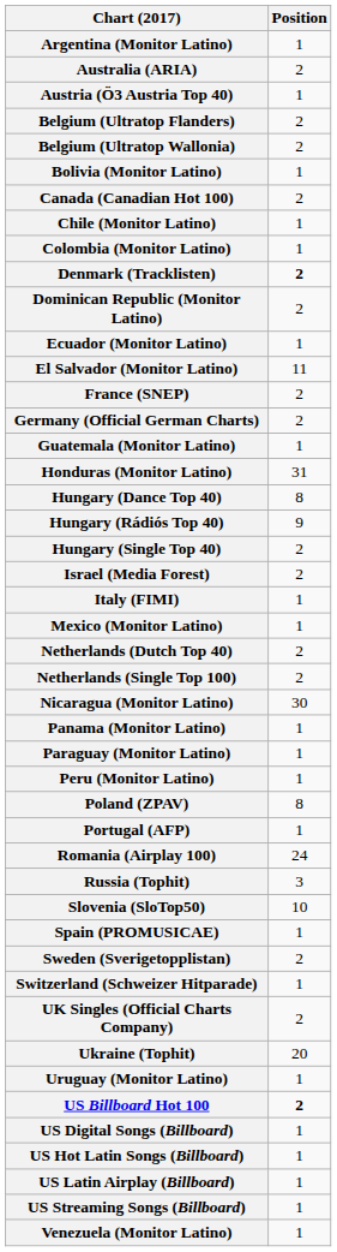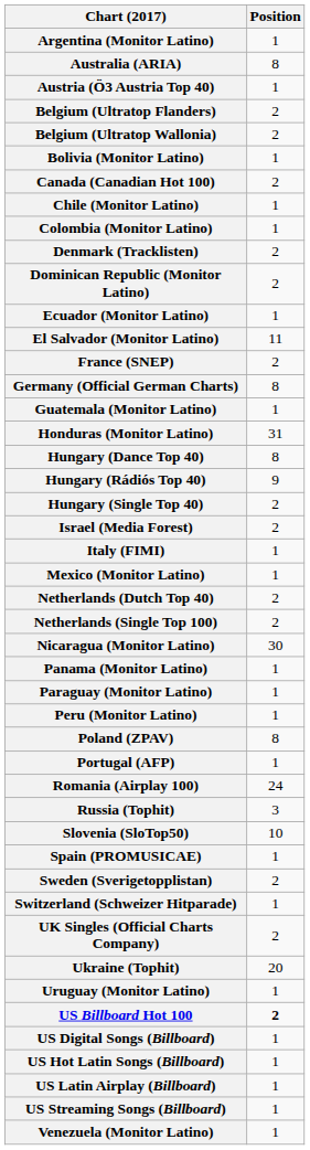Australia (ARIA) | Position: 2 -> 8
Denmark (Tracklisten) | Position: bold -> normal
Germany (Official German Charts) | Position: 2 -> 8
